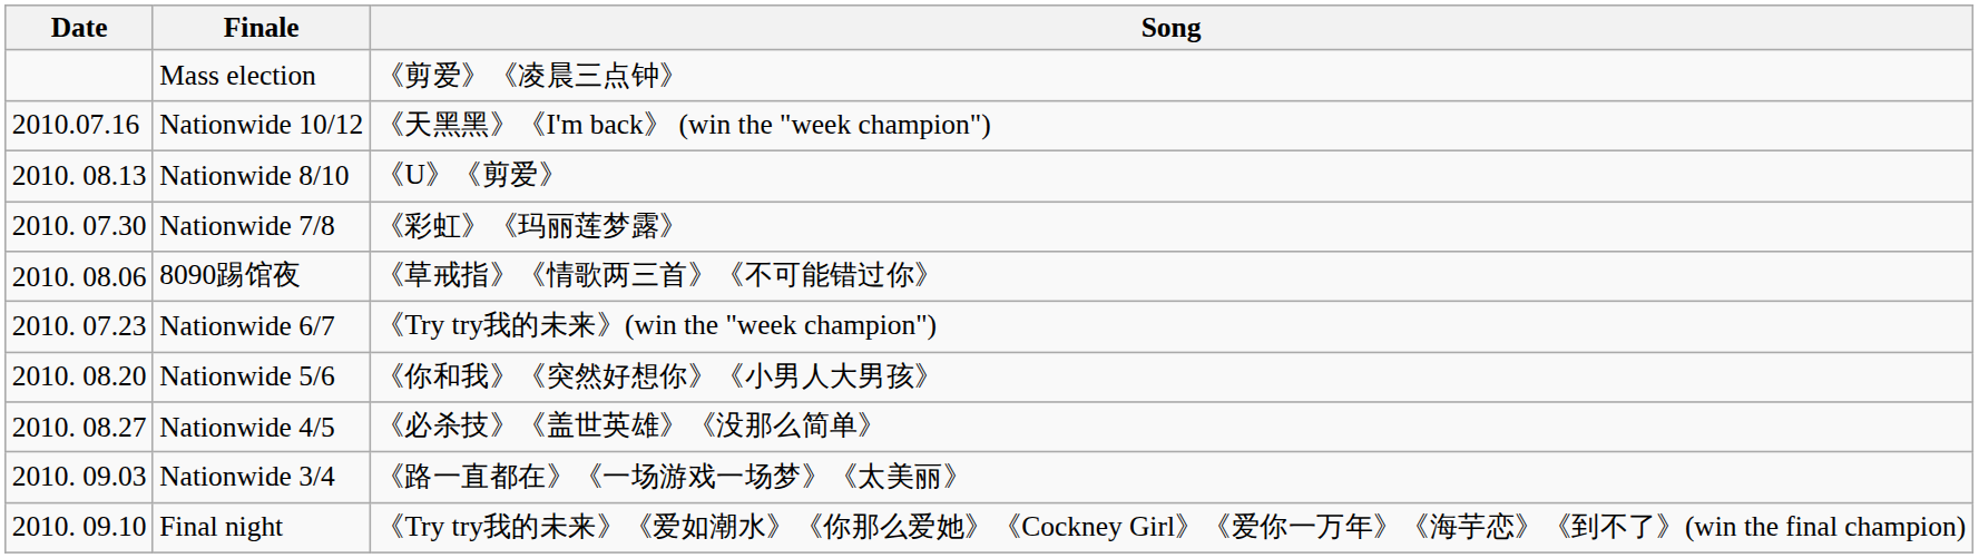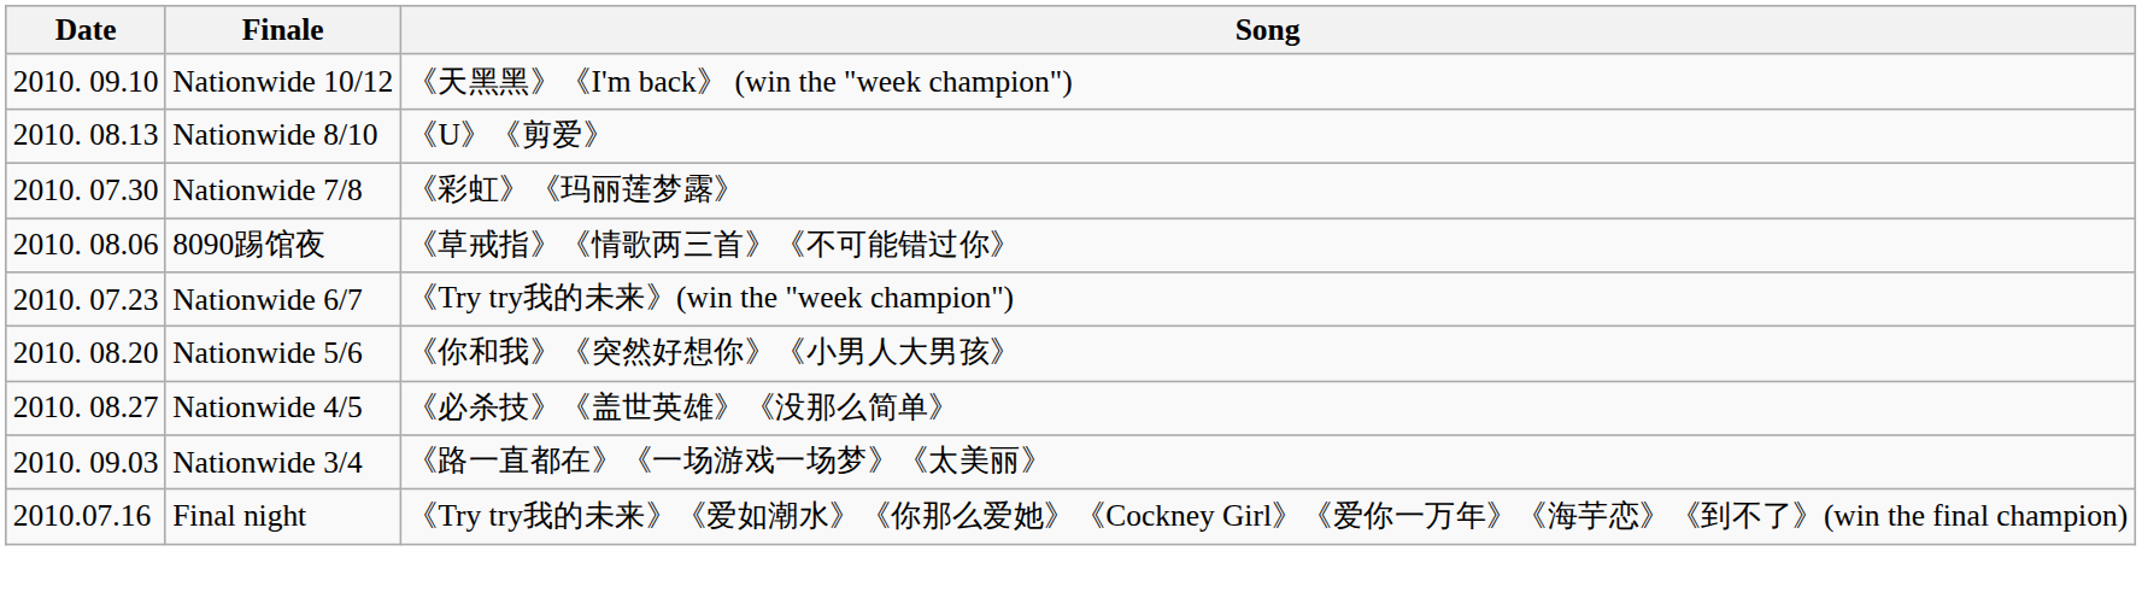- row: Mass election | 《剪爱》《凌晨三点钟》
Nationwide 10/12 | Date: 2010.07.16 -> 2010. 09.10
Final night | Date: 2010. 09.10 -> 2010.07.16
